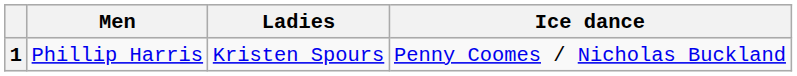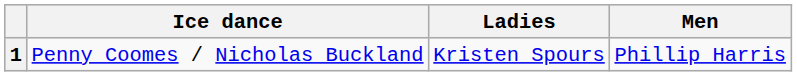columns swapped: Men <-> Ice dance
